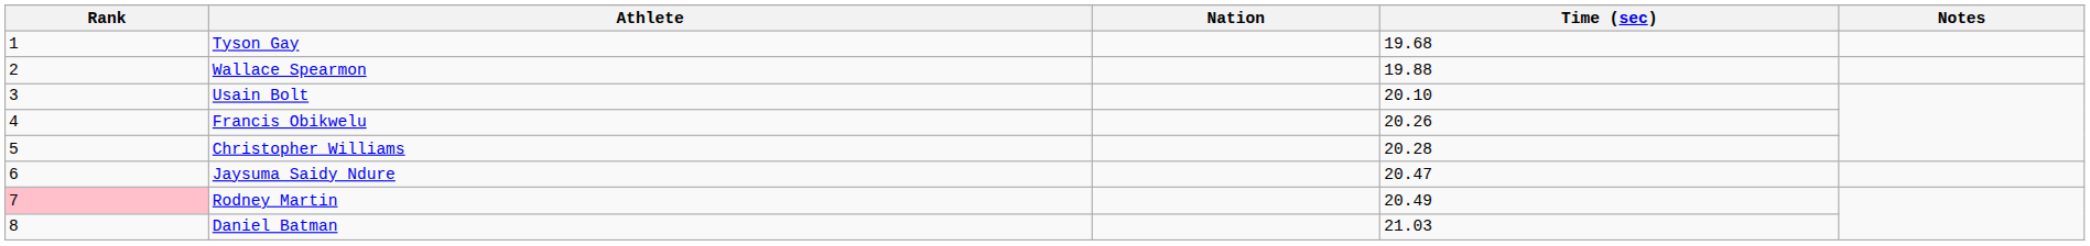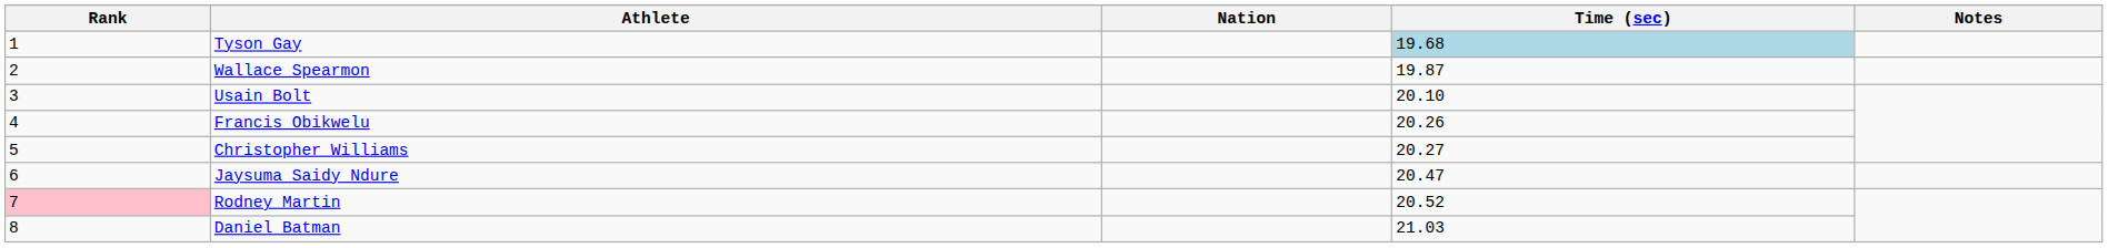Tyson Gay | Time (sec): no background -> lightblue background
Wallace Spearmon | Time (sec): 19.88 -> 19.87
Christopher Williams | Time (sec): 20.28 -> 20.27
Rodney Martin | Time (sec): 20.49 -> 20.52
